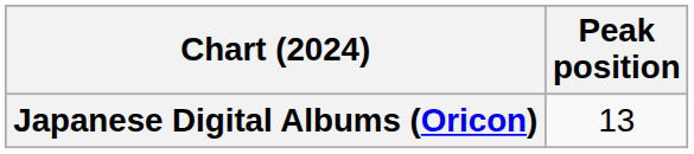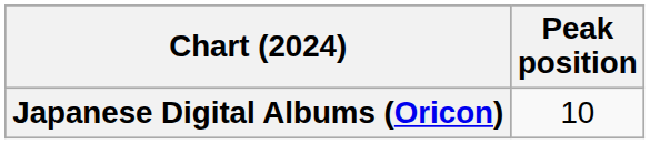Japanese Digital Albums (Oricon) | Peak position: 13 -> 10
